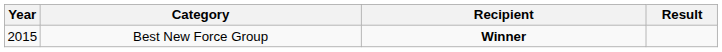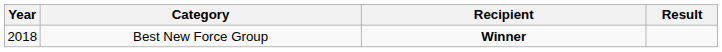Best New Force Group | Year: 2015 -> 2018
